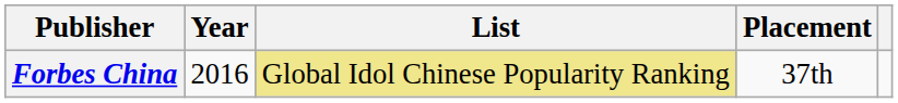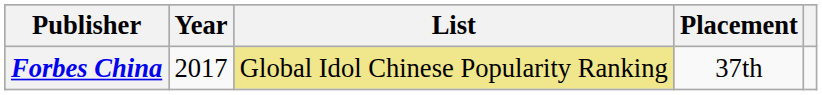Forbes China | Year: 2016 -> 2017
